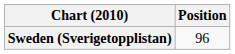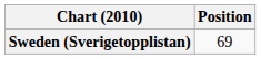Sweden (Sverigetopplistan) | Position: 96 -> 69
